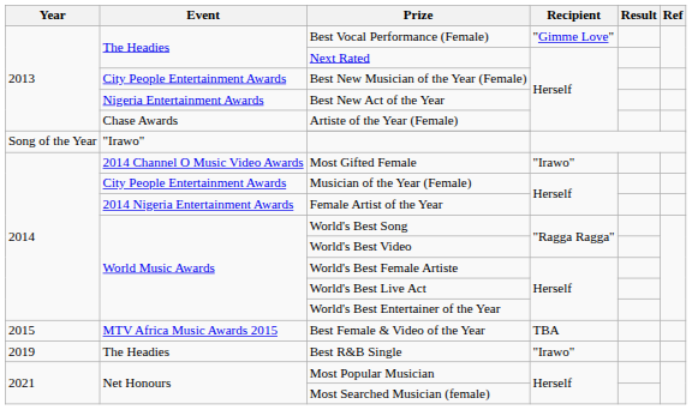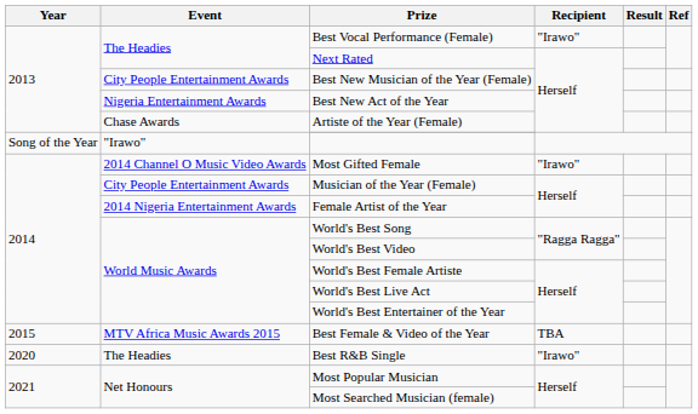Best Vocal Performance (Female) | Recipient: "Gimme Love" -> "Irawo"
Best R&B Single | Year: 2019 -> 2020
